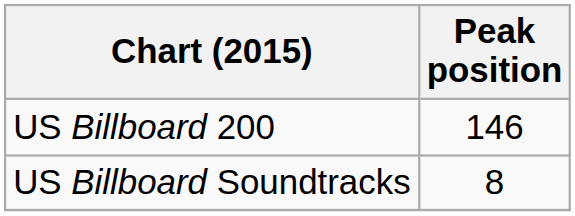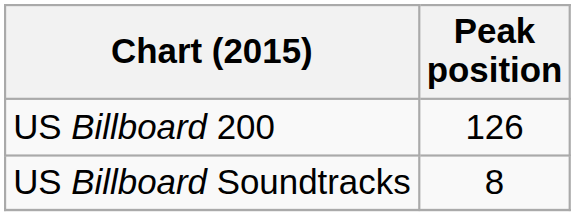US Billboard 200 | Peak position: 146 -> 126
